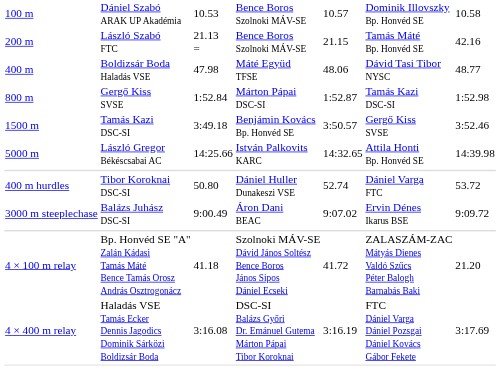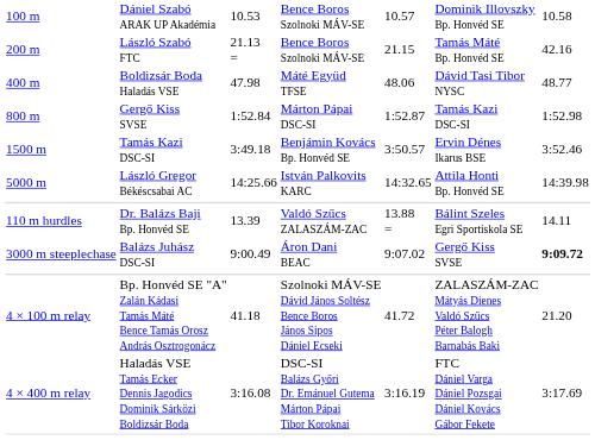1500 m | column 6: Gergő Kiss SVSE -> Ervin Dénes Ikarus BSE
+ row: 110 m hurdles | Dr. Balázs Baji Bp. Honvéd SE | 13.39 | Valdó Szűcs ZALASZÁM-ZAC | 13.88 = | Bálint Szeles Egri Sportiskola SE | 14.11
- row: 400 m hurdles | Tibor Koroknai DSC-SI | 50.80 | Dániel Huller Dunakeszi VSE | 52.74 | Dániel Varga FTC | 53.72
3000 m steeplechase | column 6: Ervin Dénes Ikarus BSE -> Gergő Kiss SVSE
3000 m steeplechase | column 7: normal -> bold
